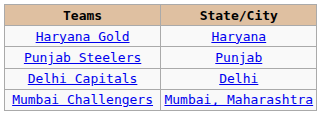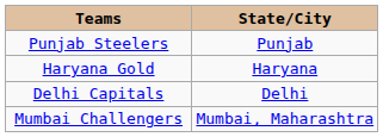rows swapped: Haryana Gold <-> Punjab Steelers
